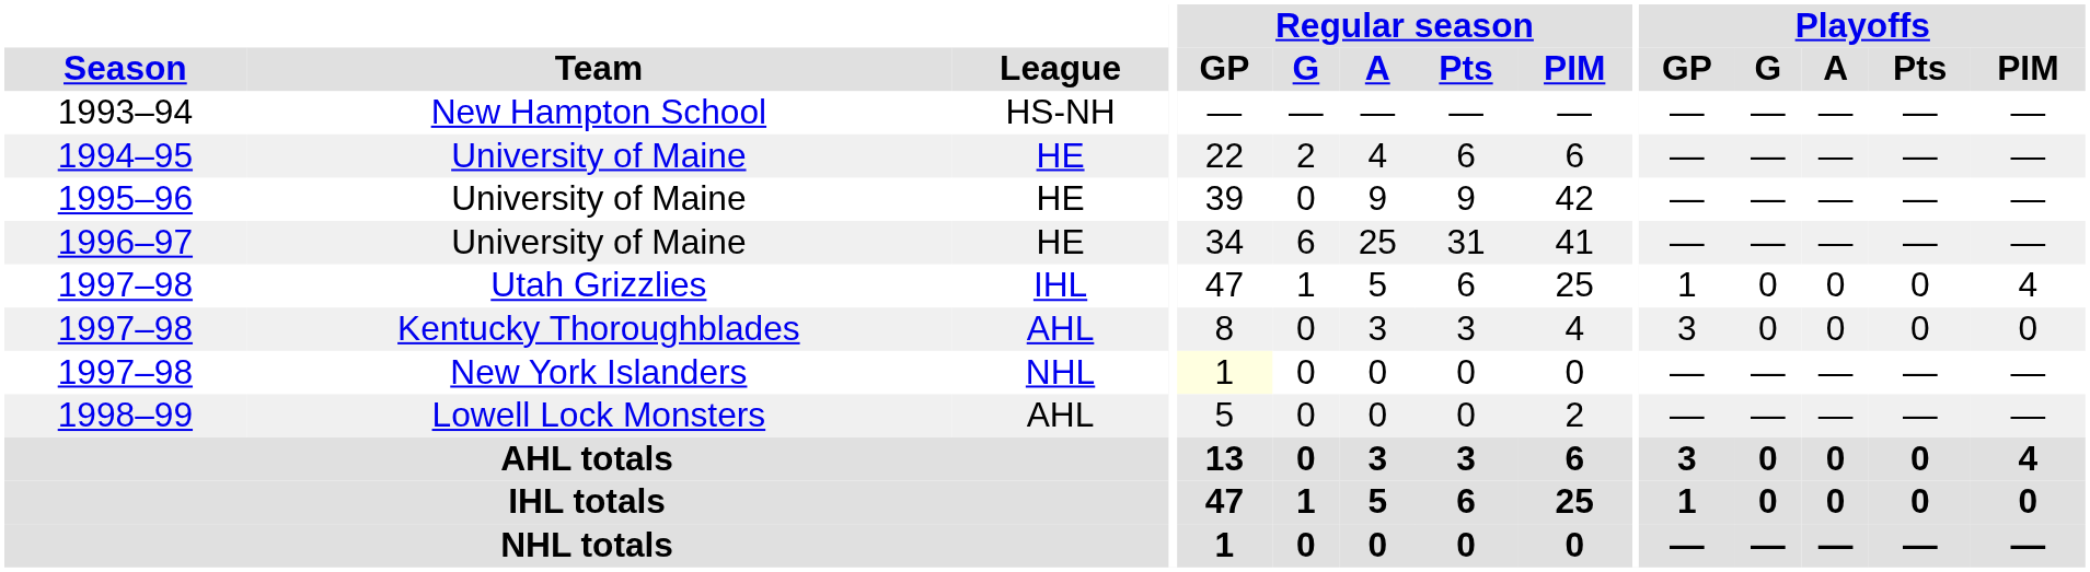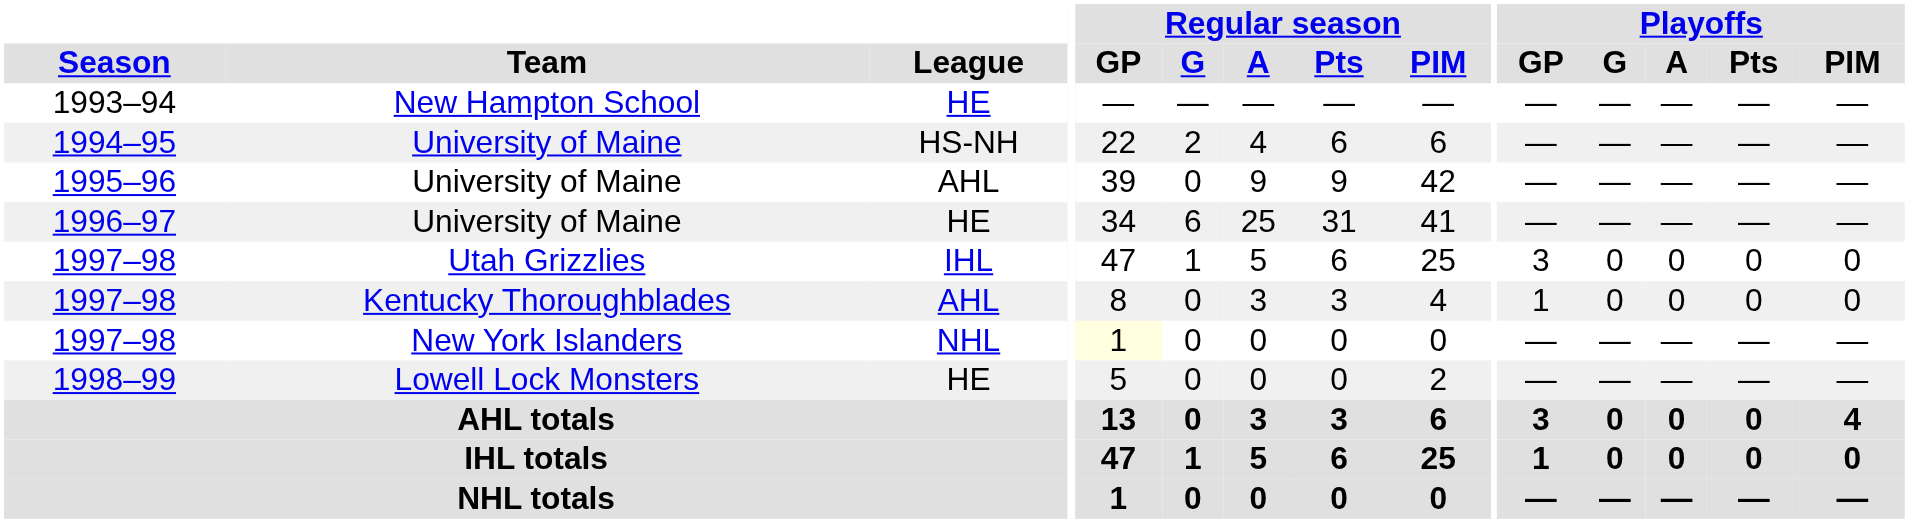1993–94 | League: HS-NH -> HE
1994–95 | League: HE -> HS-NH
1995–96 | League: HE -> AHL
1997–98 / Utah Grizzlies | Playoffs / GP: 1 -> 3
1997–98 / Utah Grizzlies | Playoffs / PIM: 4 -> 0
1997–98 / Kentucky Thoroughblades | Playoffs / GP: 3 -> 1
1998–99 | League: AHL -> HE
